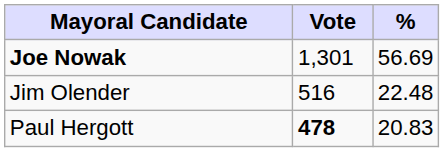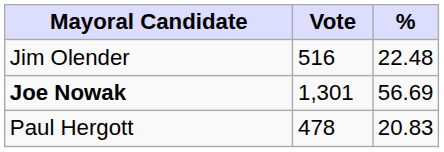rows swapped: Joe Nowak <-> Jim Olender
Paul Hergott | Vote: bold -> normal
